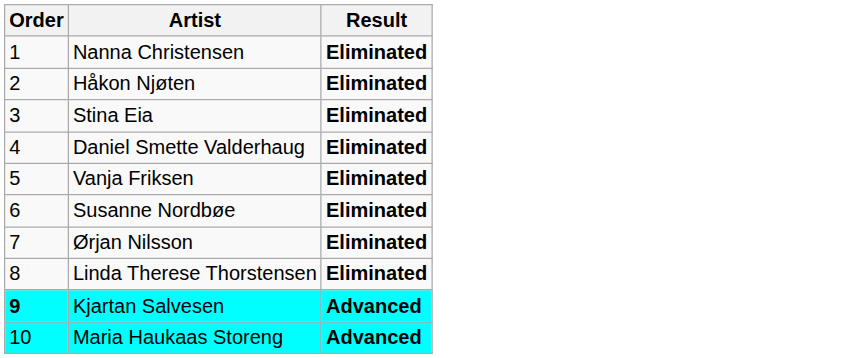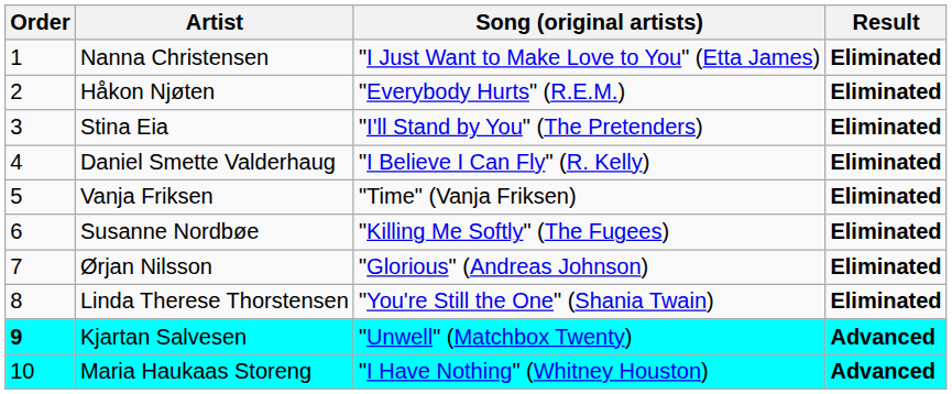+ column: Song (original artists) | "I Just Want to Make Love to You" (Etta James) | "Everybody Hurts" (R.E.M.) | "I'll Stand by You" (The Pretenders) | "I Believe I Can Fly" (R. Kelly) | "Time" (Vanja Friksen) | "Killing Me Softly" (The Fugees) | "Glorious" (Andreas Johnson) | "You're Still the One" (Shania Twain) | "Unwell" (Matchbox Twenty) | "I Have Nothing" (Whitney Houston)
